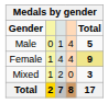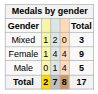rows swapped: Male <-> Mixed
Female | Total: khaki background -> no background
